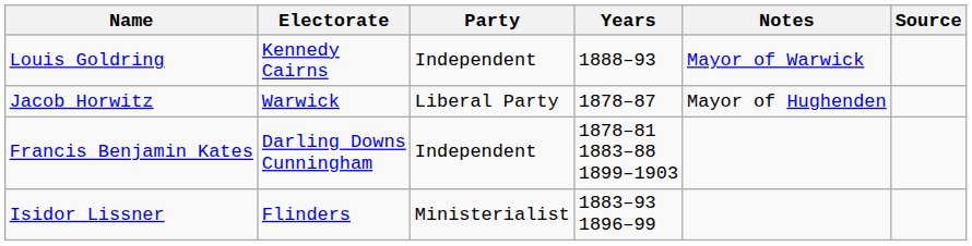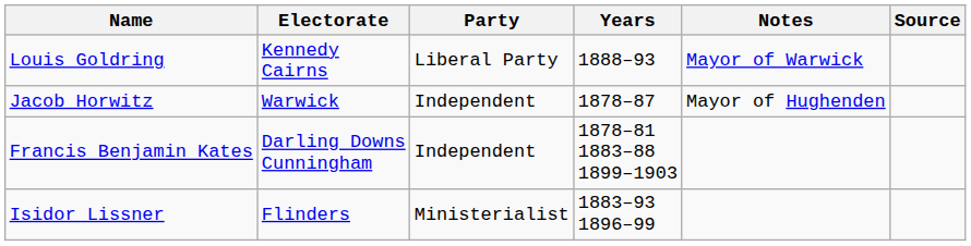Louis Goldring | Party: Independent -> Liberal Party
Jacob Horwitz | Party: Liberal Party -> Independent
